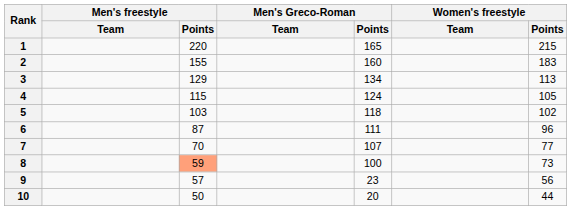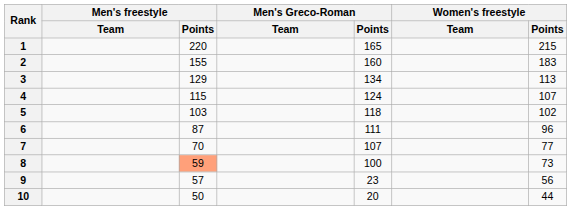4 | Women's freestyle / Points: 105 -> 107
